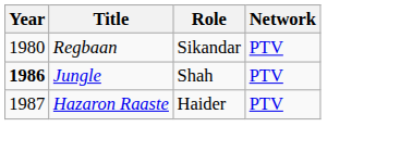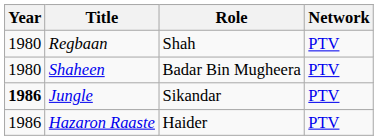Regbaan | Role: Sikandar -> Shah
+ row: 1980 | Shaheen | Badar Bin Mugheera | PTV
Jungle | Role: Shah -> Sikandar
Hazaron Raaste | Year: 1987 -> 1986
